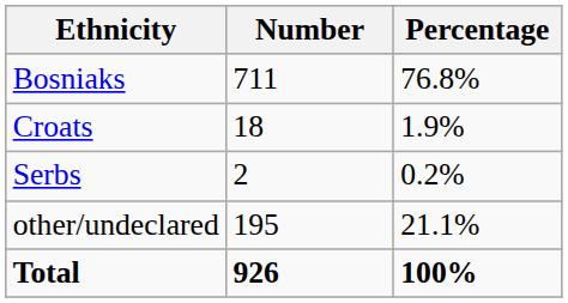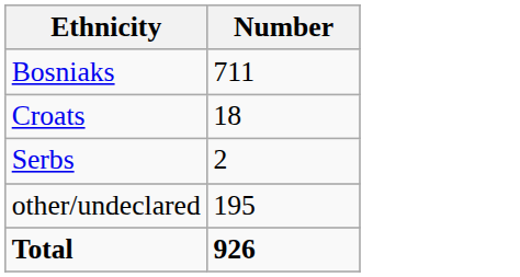- column: Percentage | 76.8% | 1.9% | 0.2% | 21.1% | 100%
